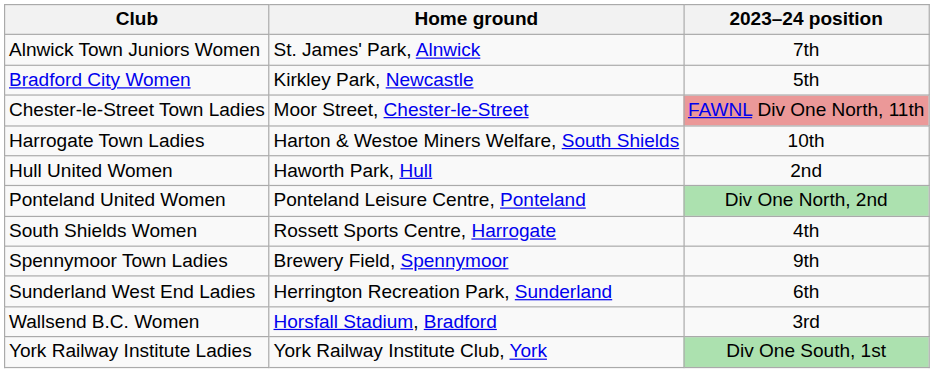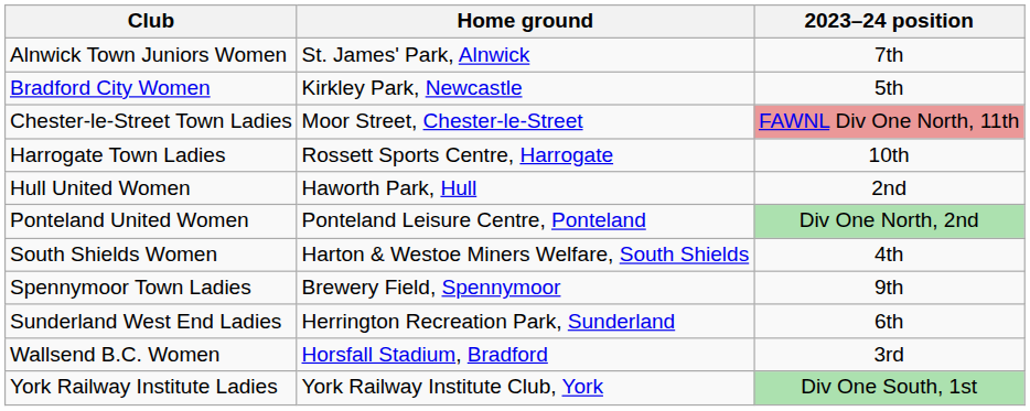Harrogate Town Ladies | Home ground: Harton & Westoe Miners Welfare, South Shields -> Rossett Sports Centre, Harrogate
South Shields Women | Home ground: Rossett Sports Centre, Harrogate -> Harton & Westoe Miners Welfare, South Shields
